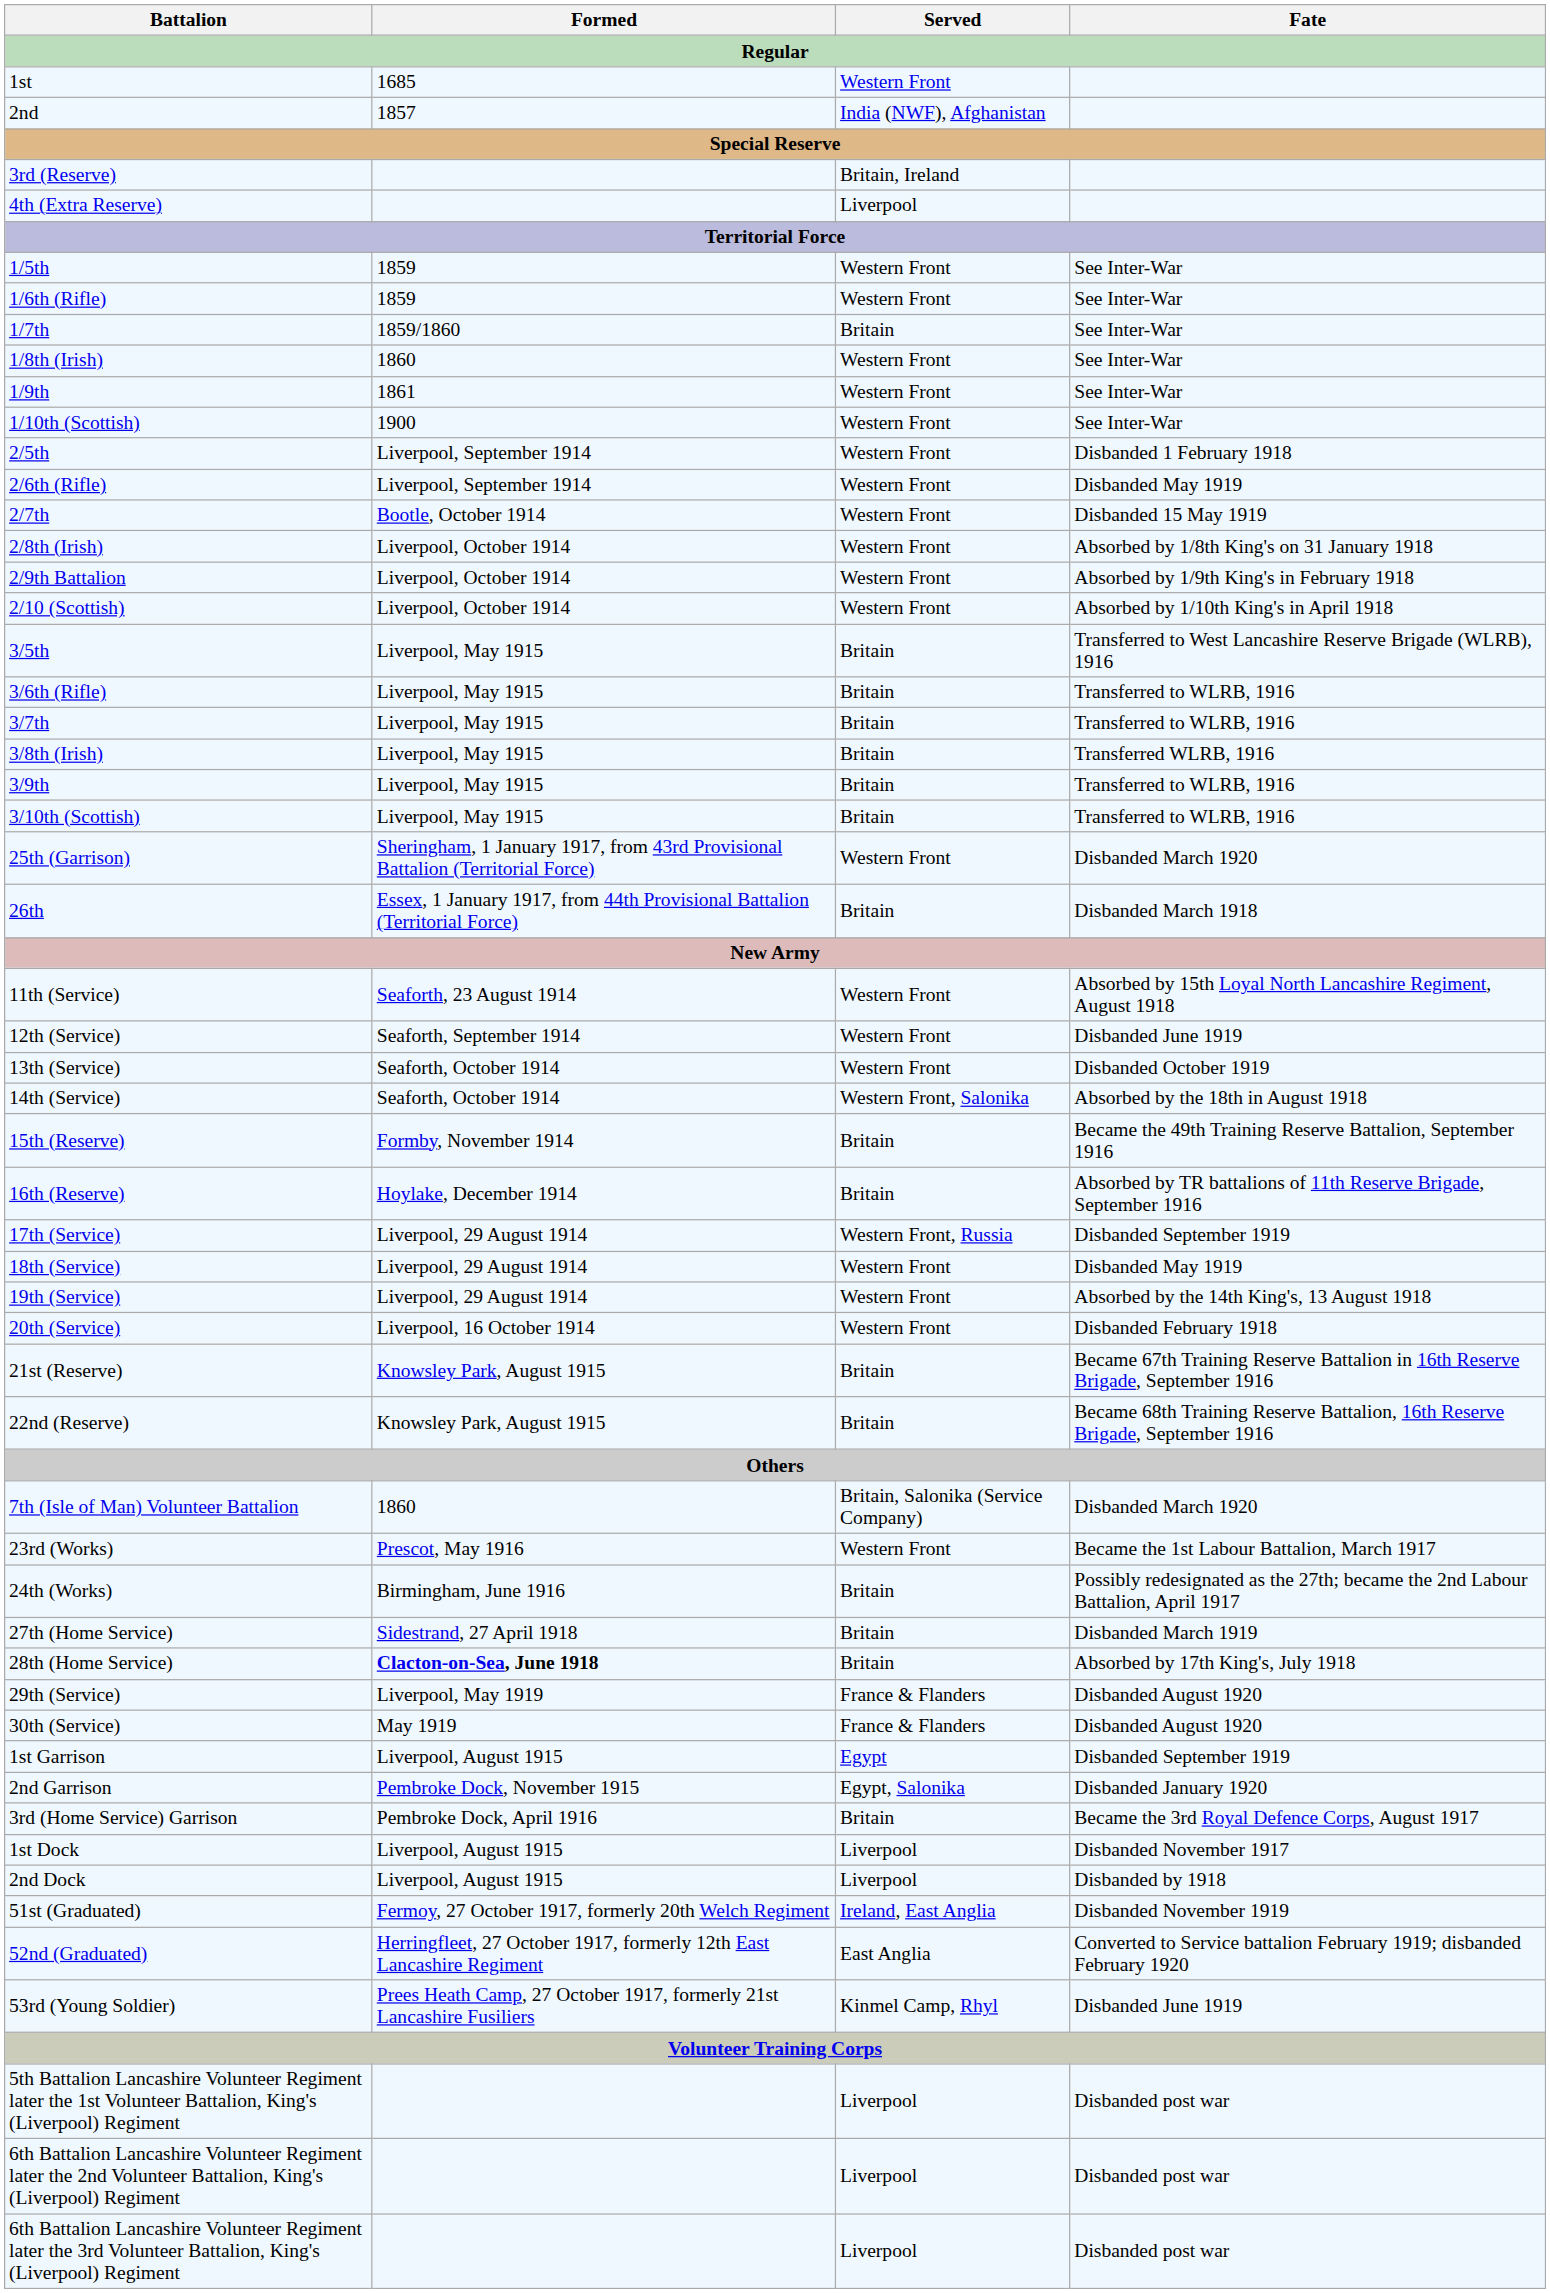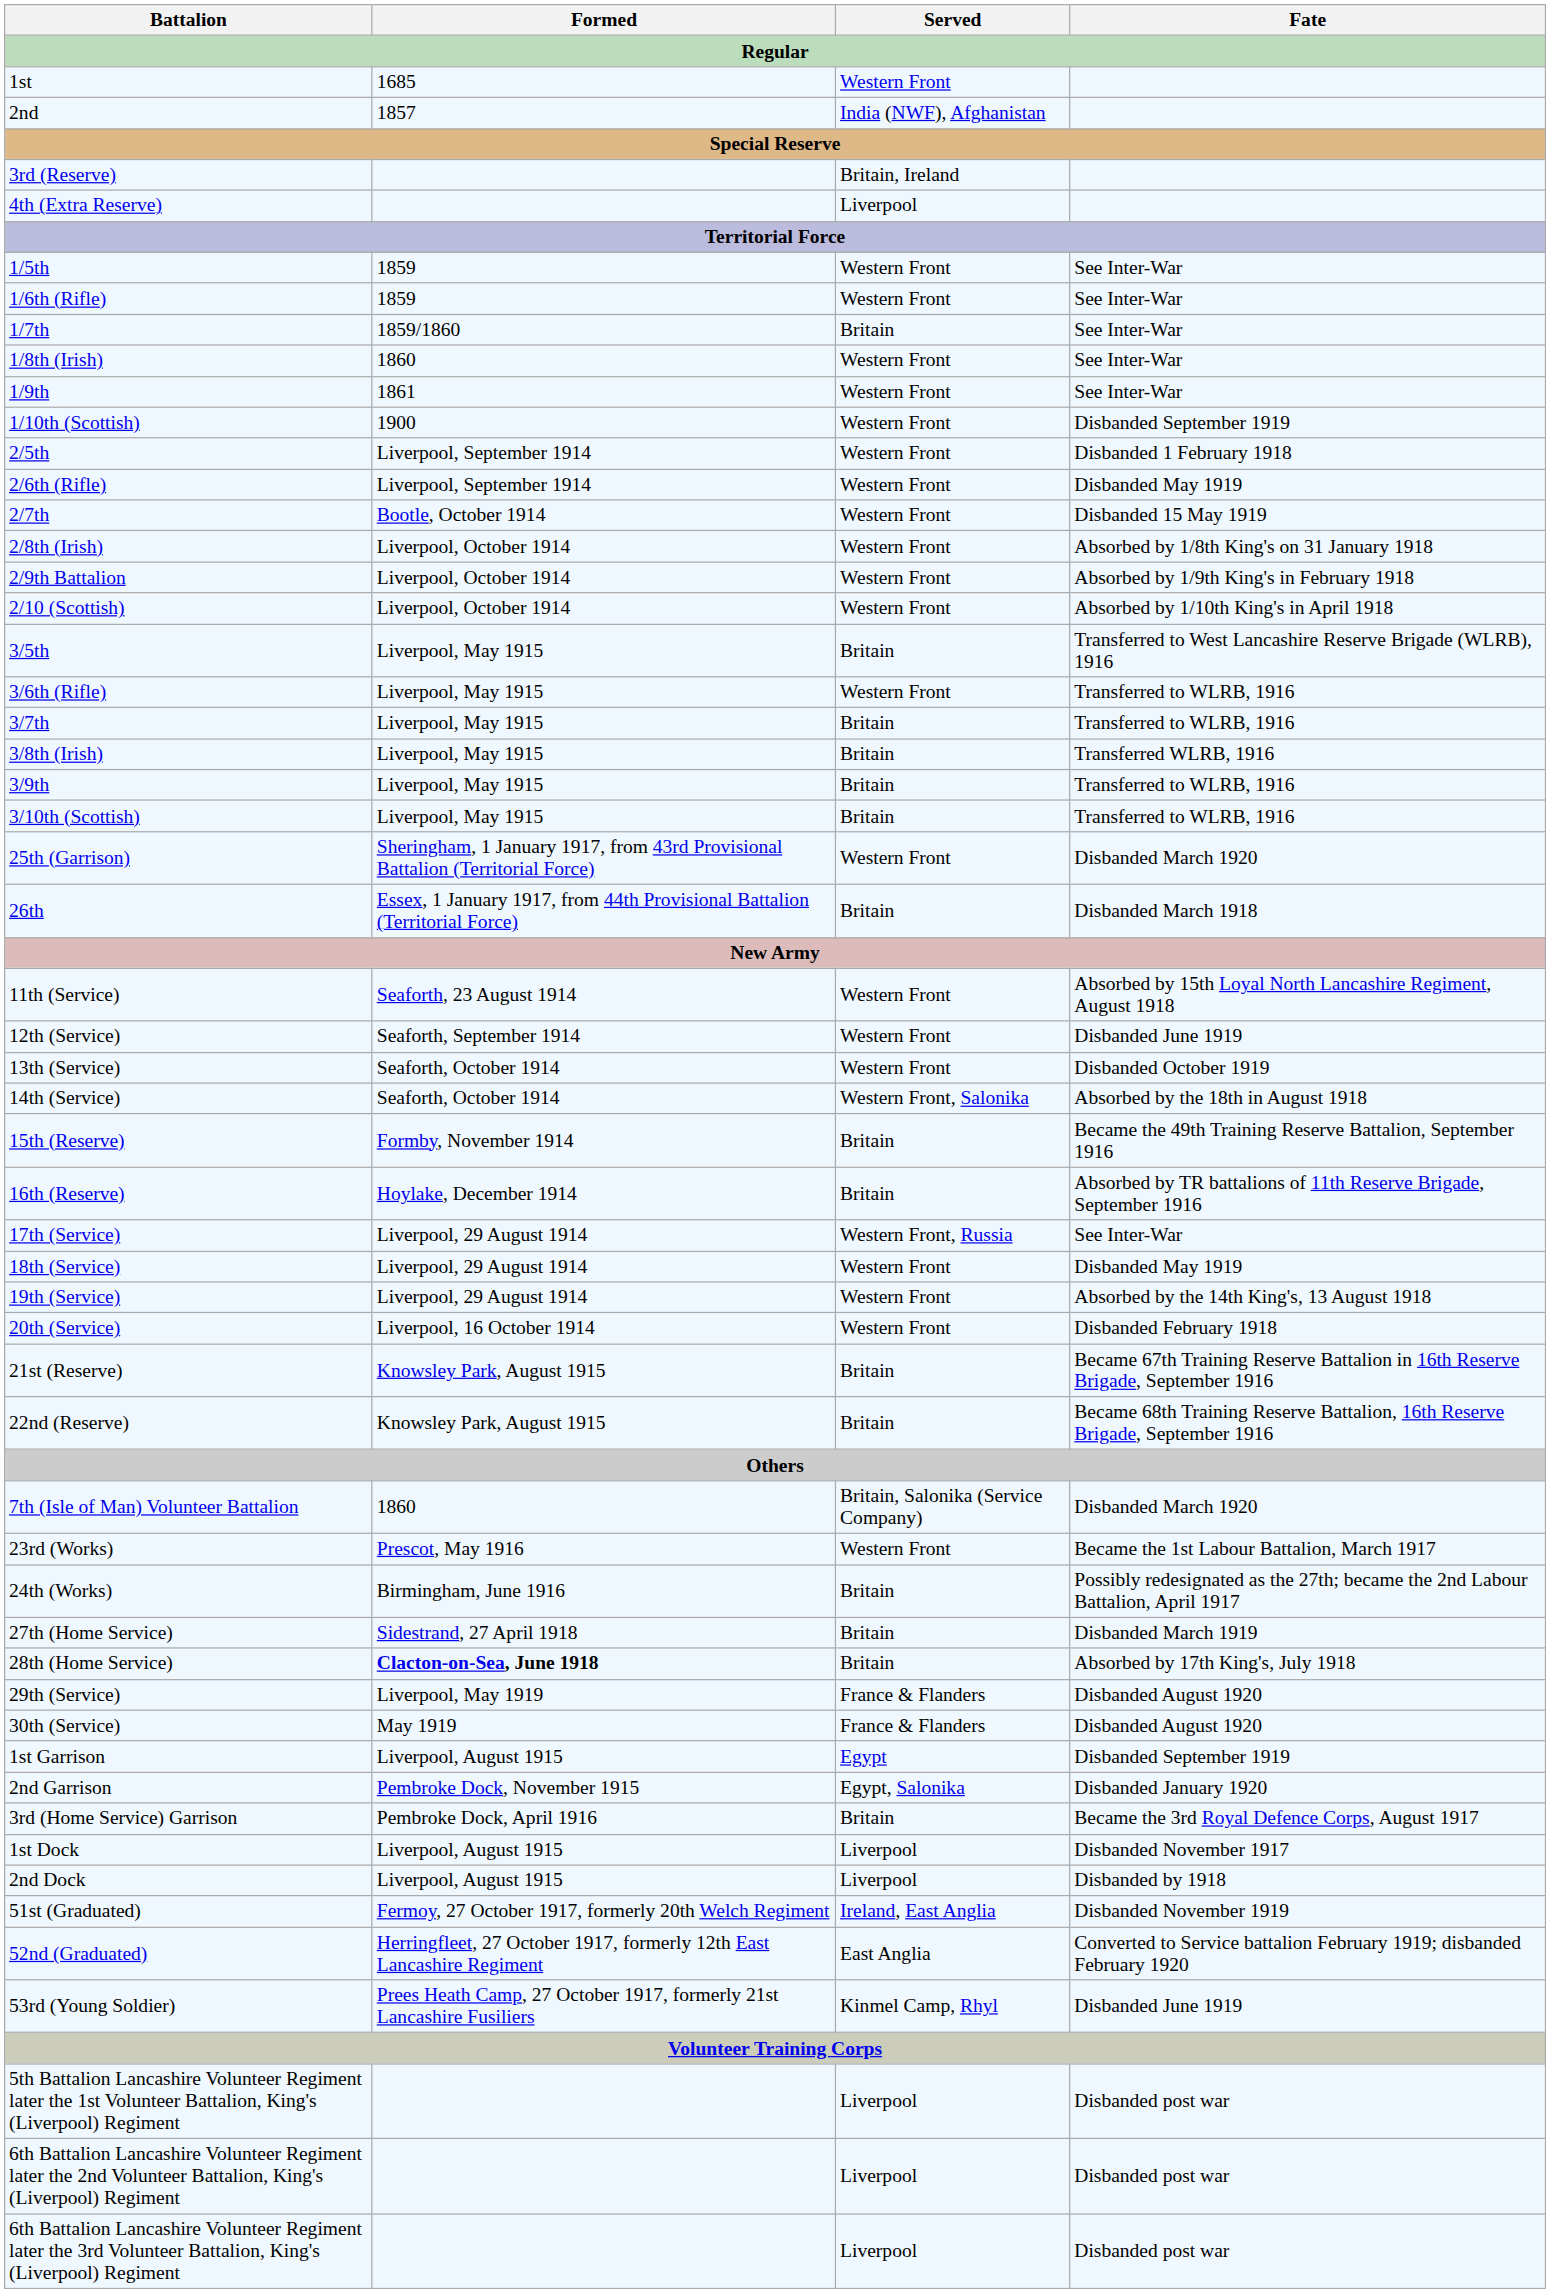1/10th (Scottish) | Fate: See Inter-War -> Disbanded September 1919
3/6th (Rifle) | Served: Britain -> Western Front
17th (Service) | Fate: Disbanded September 1919 -> See Inter-War
